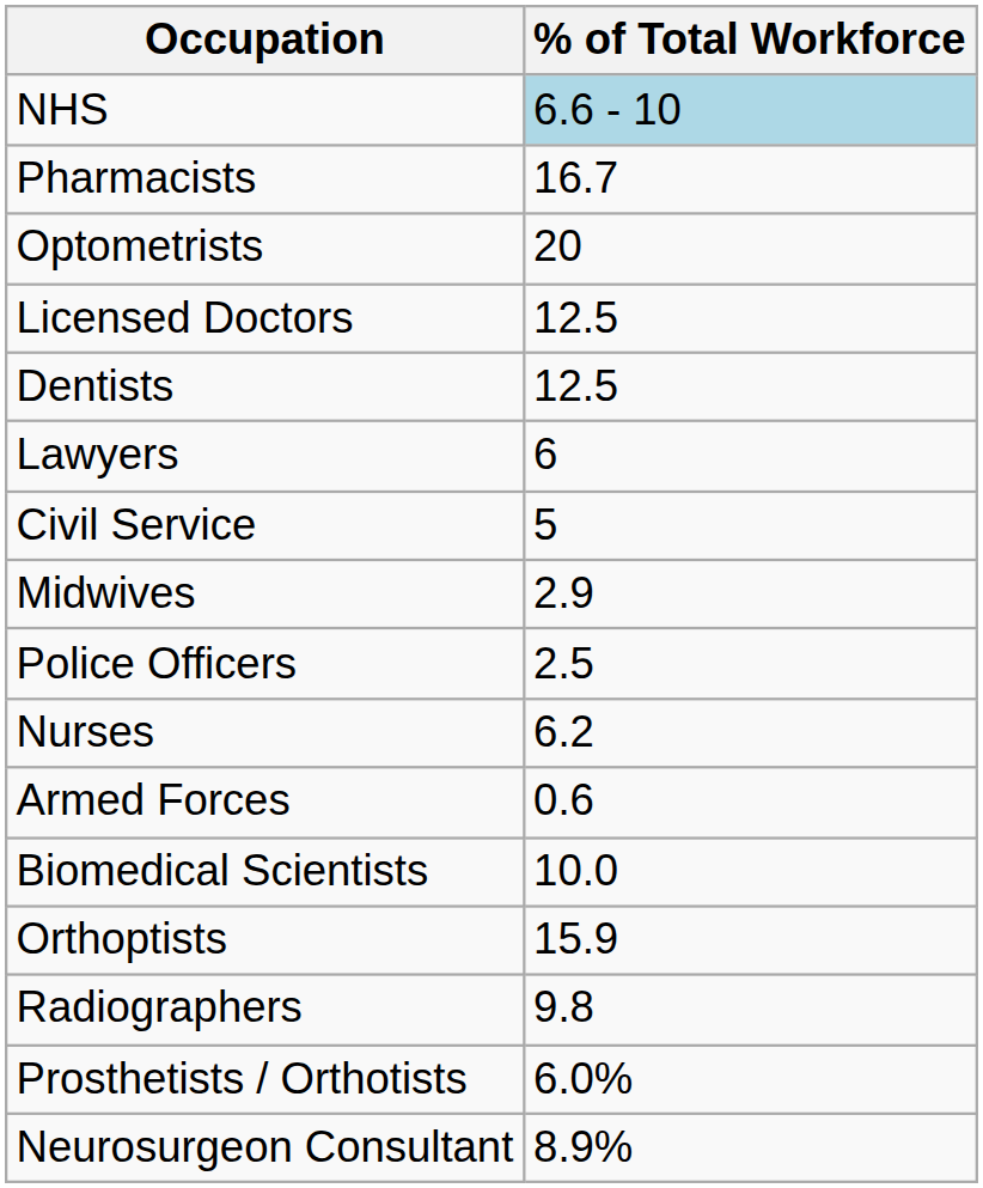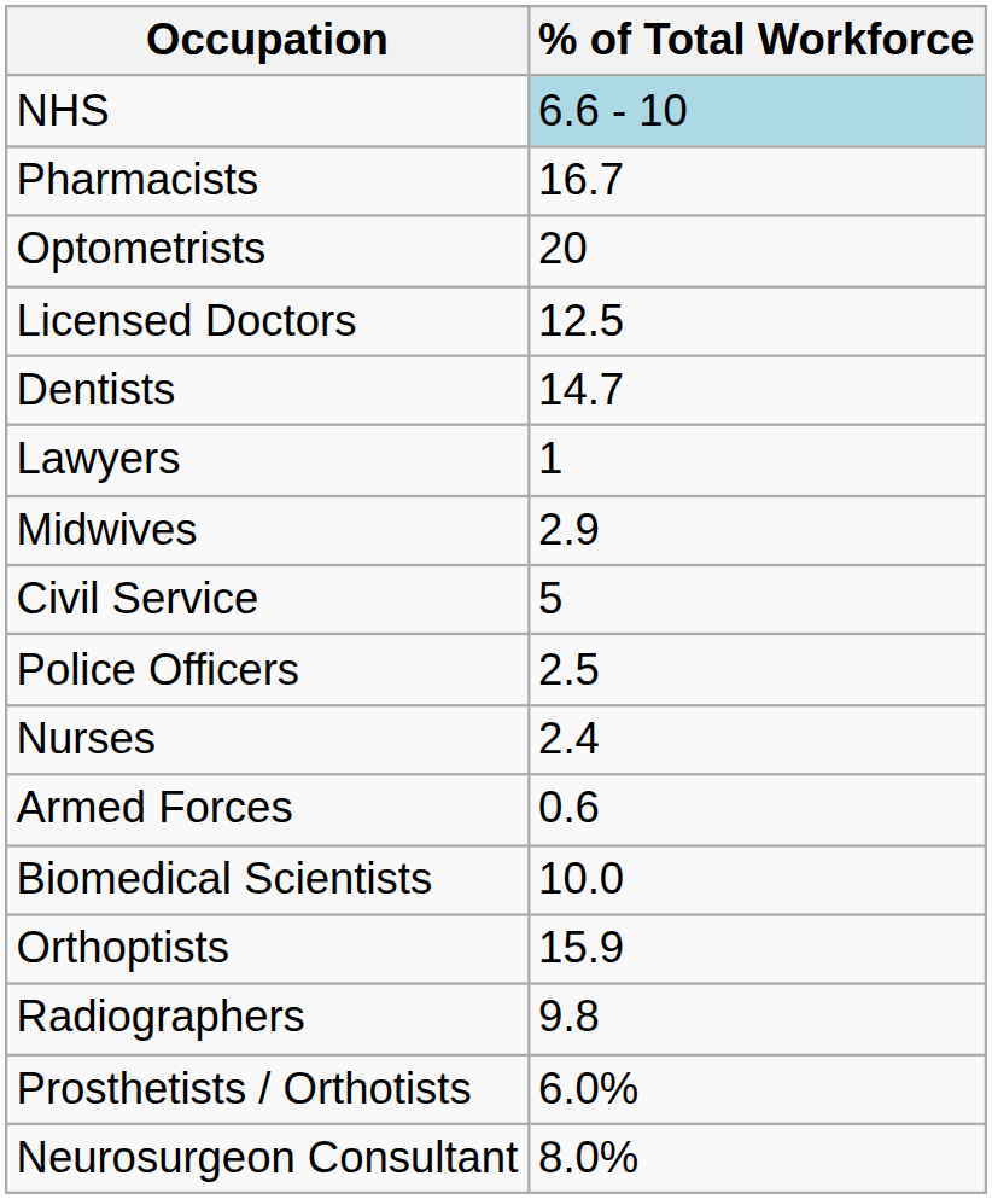Dentists | % of Total Workforce: 12.5 -> 14.7
Lawyers | % of Total Workforce: 6 -> 1
rows swapped: Civil Service <-> Midwives
Nurses | % of Total Workforce: 6.2 -> 2.4
Neurosurgeon Consultant | % of Total Workforce: 8.9% -> 8.0%
